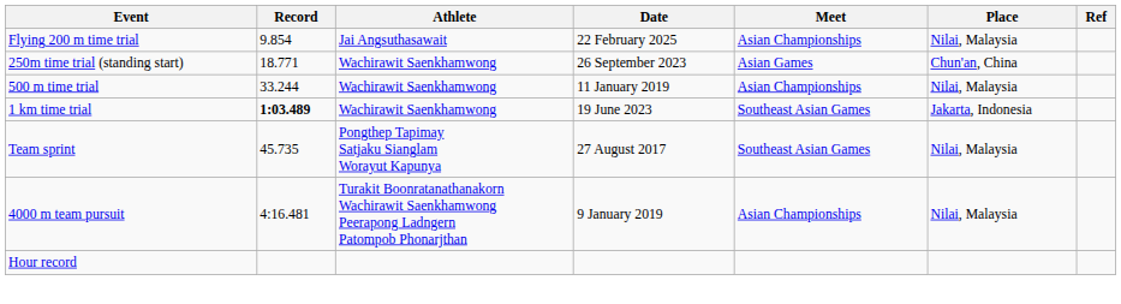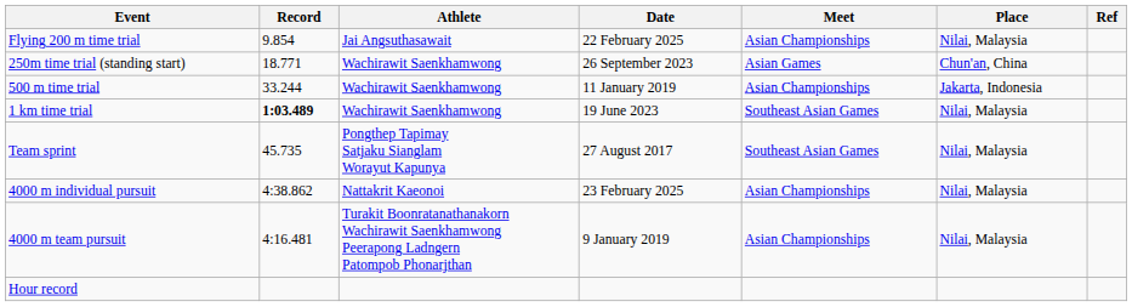500 m time trial | Place: Nilai, Malaysia -> Jakarta, Indonesia
1 km time trial | Place: Jakarta, Indonesia -> Nilai, Malaysia
+ row: 4000 m individual pursuit | 4:38.862 | Nattakrit Kaeonoi | 23 February 2025 | Asian Championships | Nilai, Malaysia
